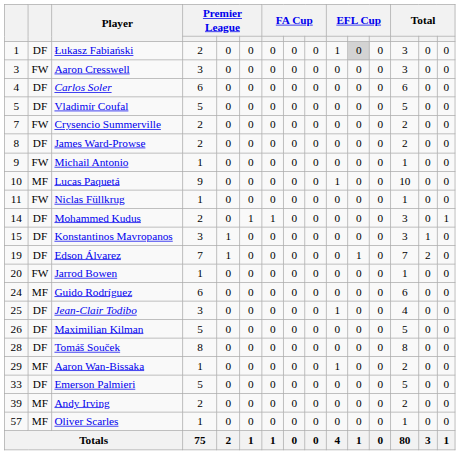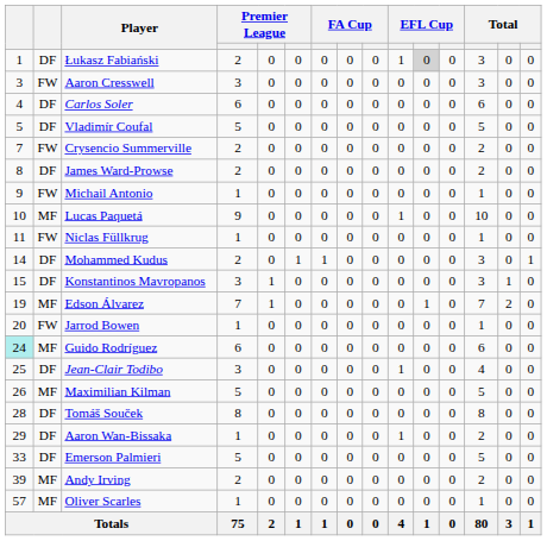Edson Álvarez | column 2: DF -> MF
Guido Rodríguez | column 1: no background -> paleturquoise background
Maximilian Kilman | column 2: DF -> MF
Aaron Wan-Bissaka | column 2: MF -> DF
